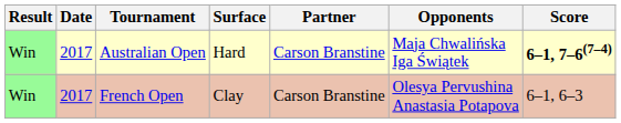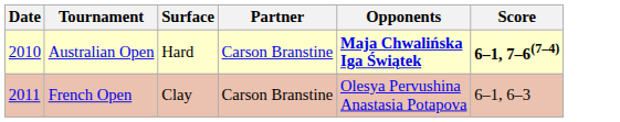- column: Result | Win | Win
Australian Open | Date: 2017 -> 2010
Australian Open | Opponents: normal -> bold
French Open | Date: 2017 -> 2011
